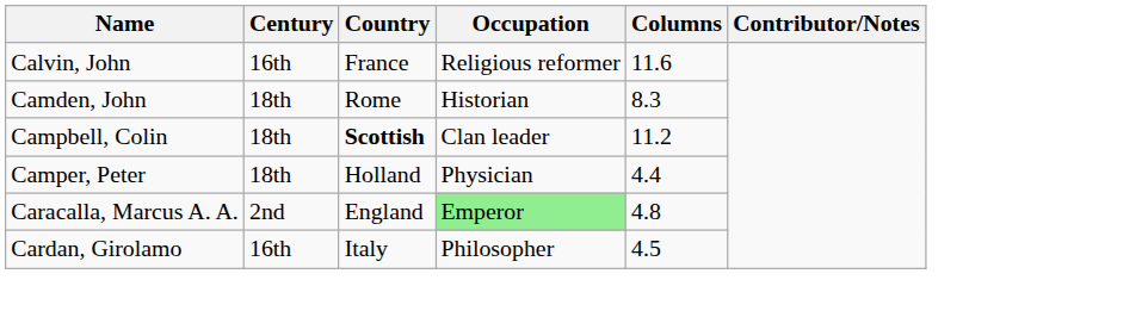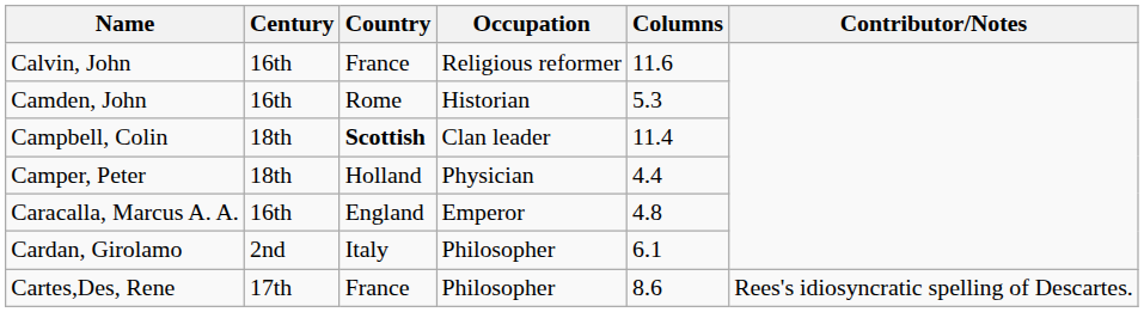Camden, John | Century: 18th -> 16th
Camden, John | Columns: 8.3 -> 5.3
Campbell, Colin | Columns: 11.2 -> 11.4
Caracalla, Marcus A. A. | Century: 2nd -> 16th
Caracalla, Marcus A. A. | Occupation: lightgreen background -> no background
Cardan, Girolamo | Century: 16th -> 2nd
Cardan, Girolamo | Columns: 4.5 -> 6.1
+ row: Cartes,Des, Rene | 17th | France | Philosopher | 8.6 | Rees's idiosyncratic spelling of Descartes.
